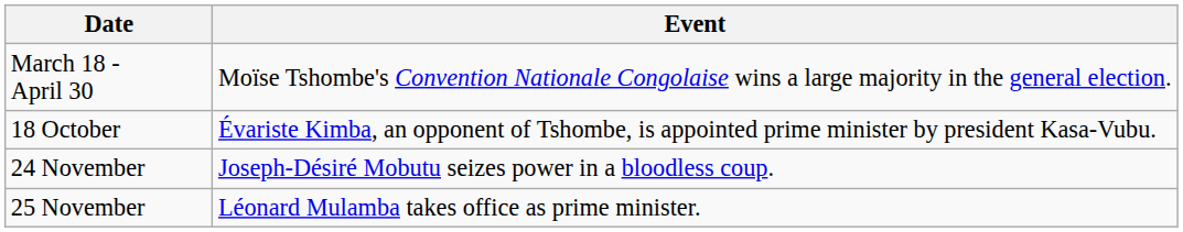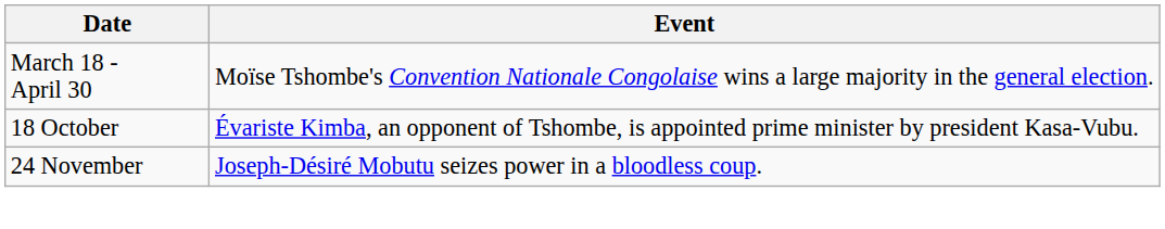- row: 25 November | Léonard Mulamba takes office as prime minister.
